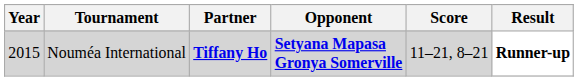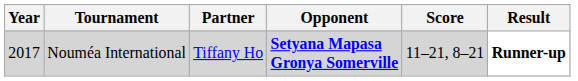Nouméa International | Year: 2015 -> 2017
Nouméa International | Partner: bold -> normal
